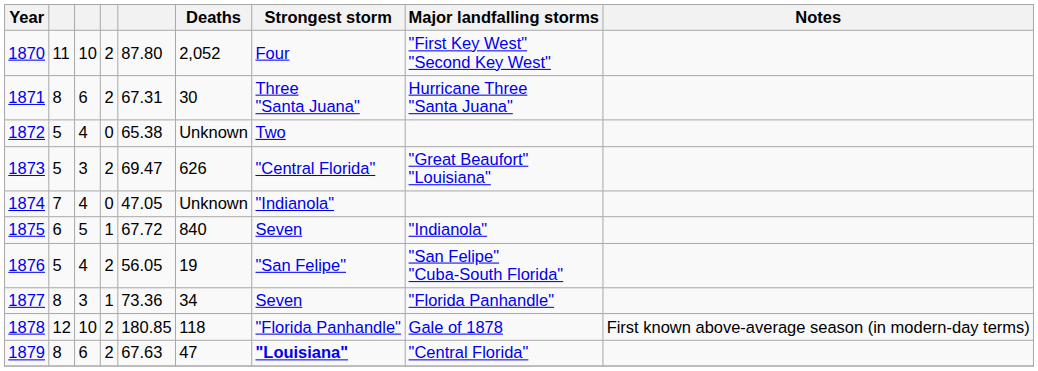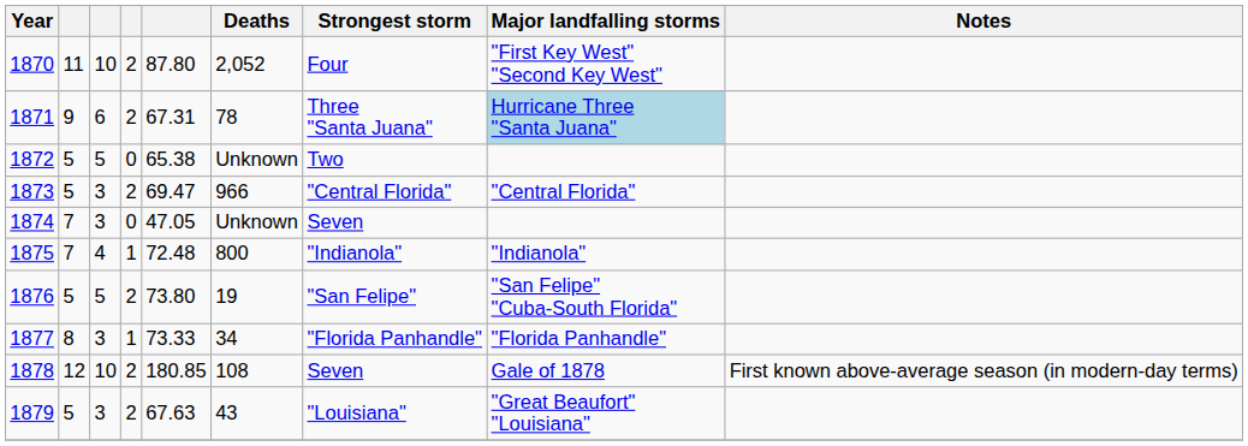1871 | column 2: 8 -> 9
1871 | Deaths: 30 -> 78
1871 | Major landfalling storms: no background -> lightblue background
1872 | column 3: 4 -> 5
1873 | Deaths: 626 -> 966
1873 | Major landfalling storms: "Great Beaufort" "Louisiana" -> "Central Florida"
1874 | column 3: 4 -> 3
1874 | Strongest storm: "Indianola" -> Seven
1875 | column 2: 6 -> 7
1875 | column 3: 5 -> 4
1875 | column 5: 67.72 -> 72.48
1875 | Deaths: 840 -> 800
1875 | Strongest storm: Seven -> "Indianola"
1876 | column 3: 4 -> 5
1876 | column 5: 56.05 -> 73.80
1877 | column 5: 73.36 -> 73.33
1877 | Strongest storm: Seven -> "Florida Panhandle"
1878 | Deaths: 118 -> 108
1878 | Strongest storm: "Florida Panhandle" -> Seven
1879 | column 2: 8 -> 5
1879 | column 3: 6 -> 3
1879 | Deaths: 47 -> 43
1879 | Strongest storm: bold -> normal
1879 | Major landfalling storms: "Central Florida" -> "Great Beaufort" "Louisiana"
